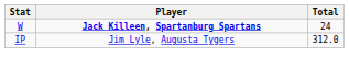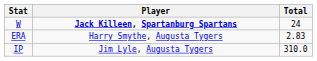+ row: ERA | Harry Smythe, Augusta Tygers | 2.83
IP | Total: 312.0 -> 310.0
